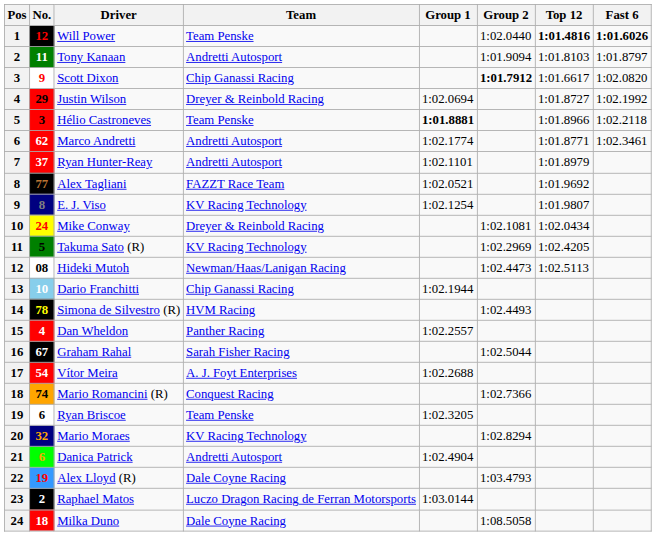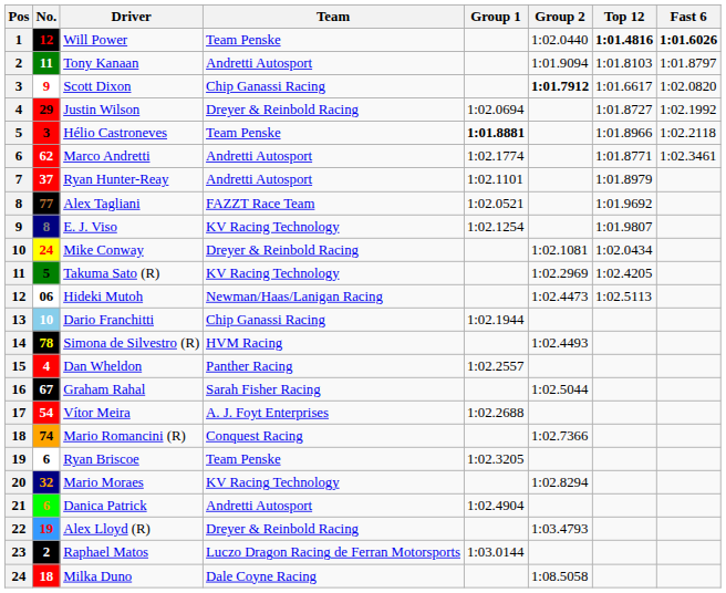Hideki Mutoh | No.: 08 -> 06
Alex Lloyd (R) | Team: Dale Coyne Racing -> Dreyer & Reinbold Racing
